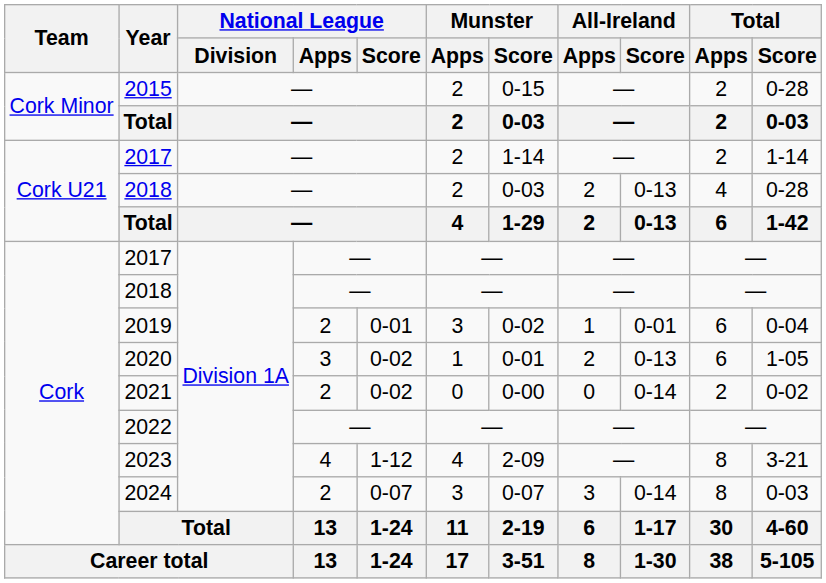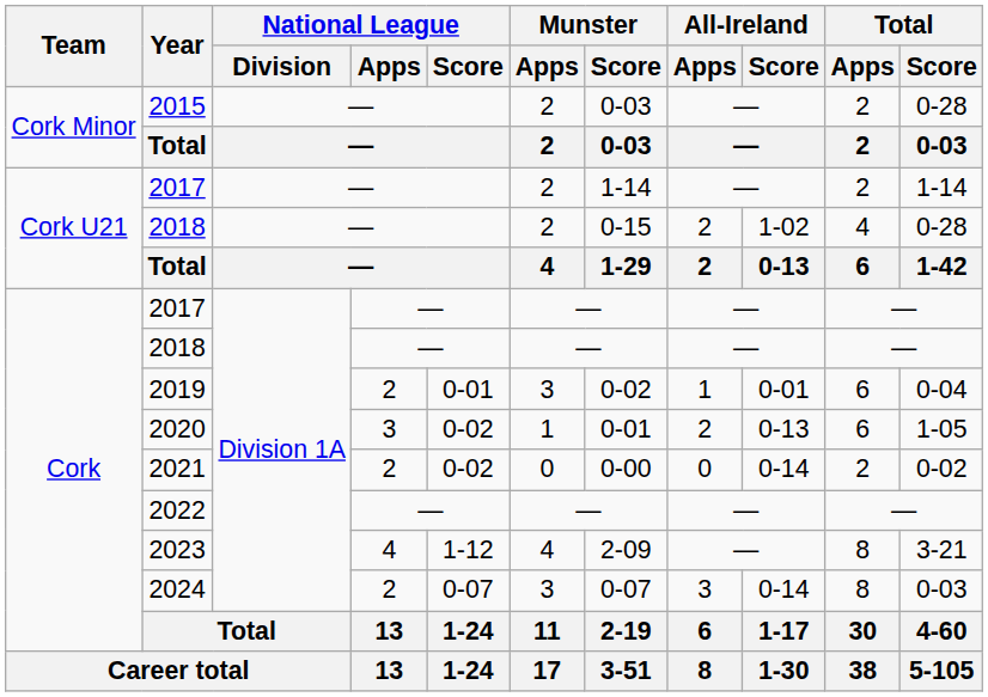2015 | Munster / Score: 0-15 -> 0-03
Cork U21 / 2018 | Munster / Score: 0-03 -> 0-15
Cork U21 / 2018 | All-Ireland / Score: 0-13 -> 1-02
